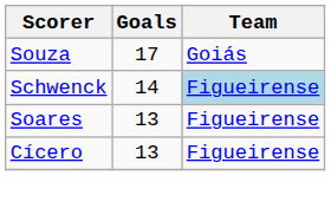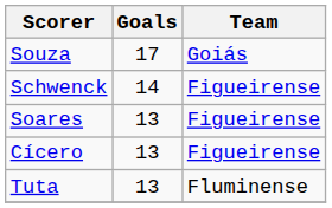Schwenck | Team: lightblue background -> no background
+ row: Tuta | 13 | Fluminense
